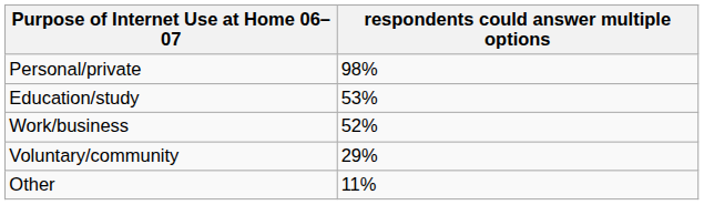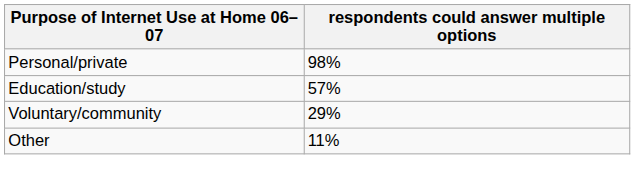Education/study | respondents could answer multiple options: 53% -> 57%
- row: Work/business | 52%
